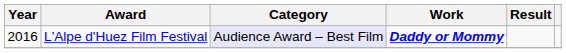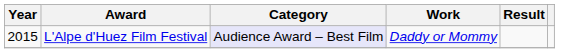L'Alpe d'Huez Film Festival | Year: 2016 -> 2015
L'Alpe d'Huez Film Festival | Work: bold -> normal
